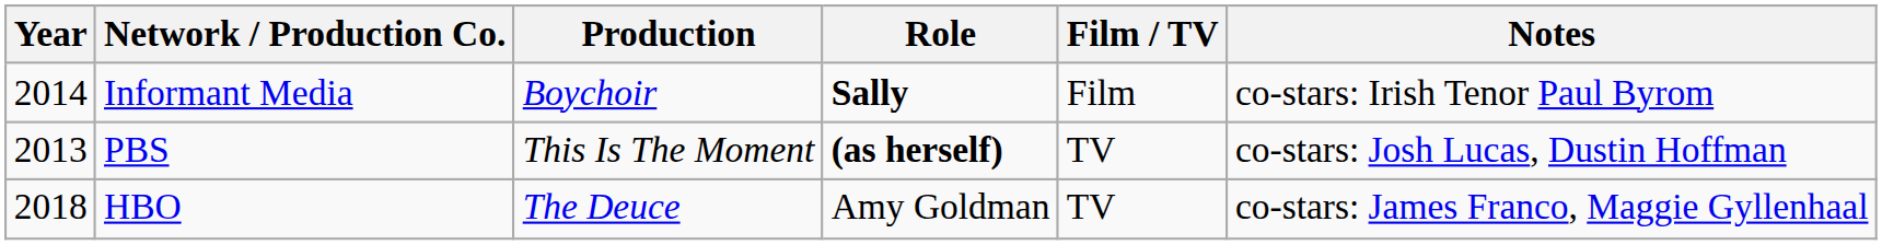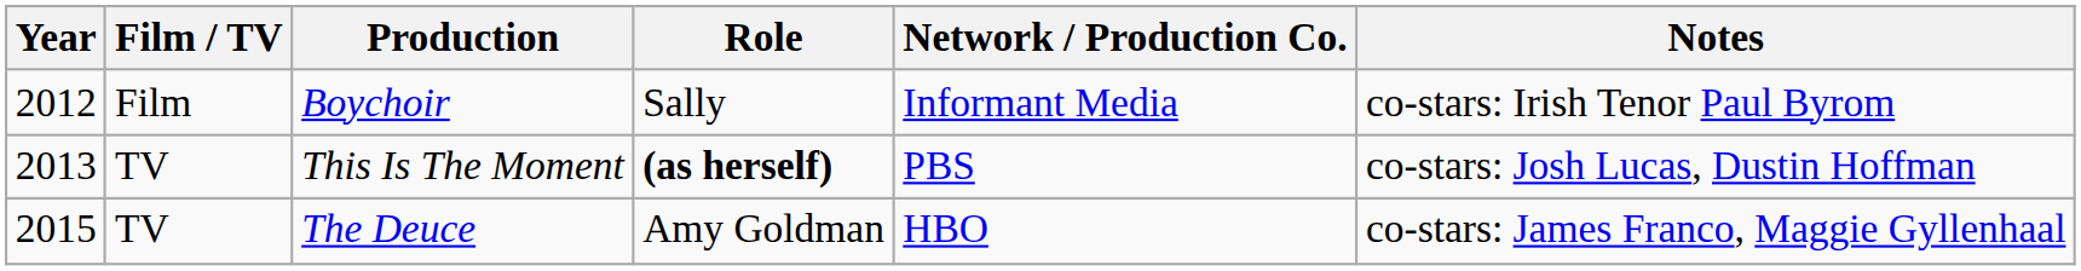columns swapped: Film / TV <-> Network / Production Co.
Boychoir | Year: 2014 -> 2012
Boychoir | Role: bold -> normal
The Deuce | Year: 2018 -> 2015
